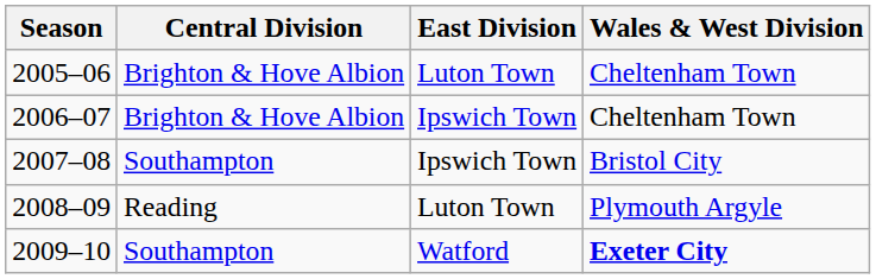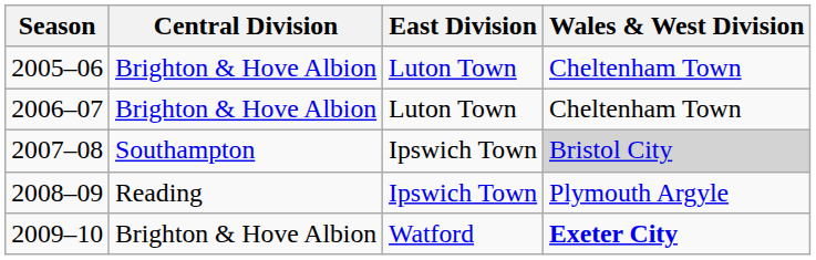2006–07 | East Division: Ipswich Town -> Luton Town
2007–08 | Wales & West Division: no background -> lightgrey background
2008–09 | East Division: Luton Town -> Ipswich Town
2009–10 | Central Division: Southampton -> Brighton & Hove Albion
